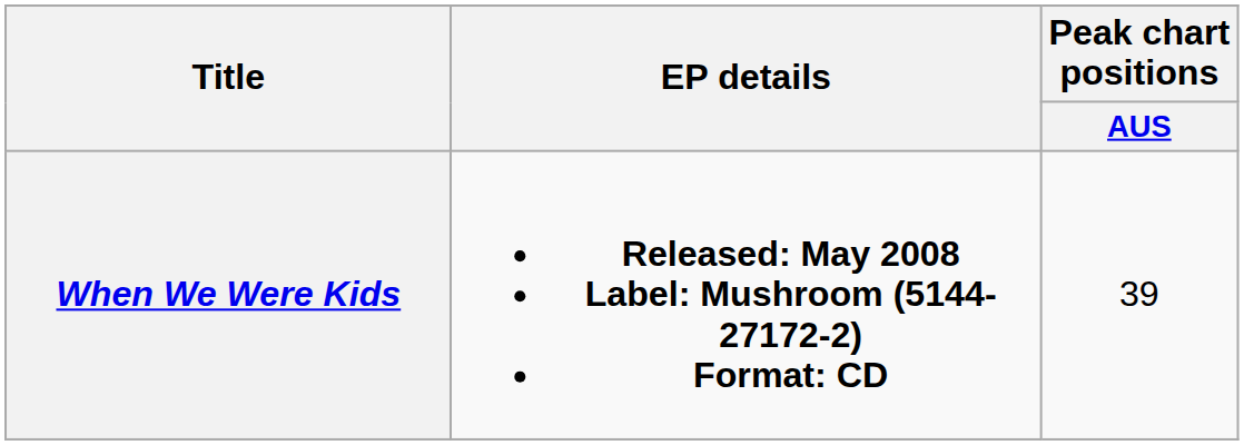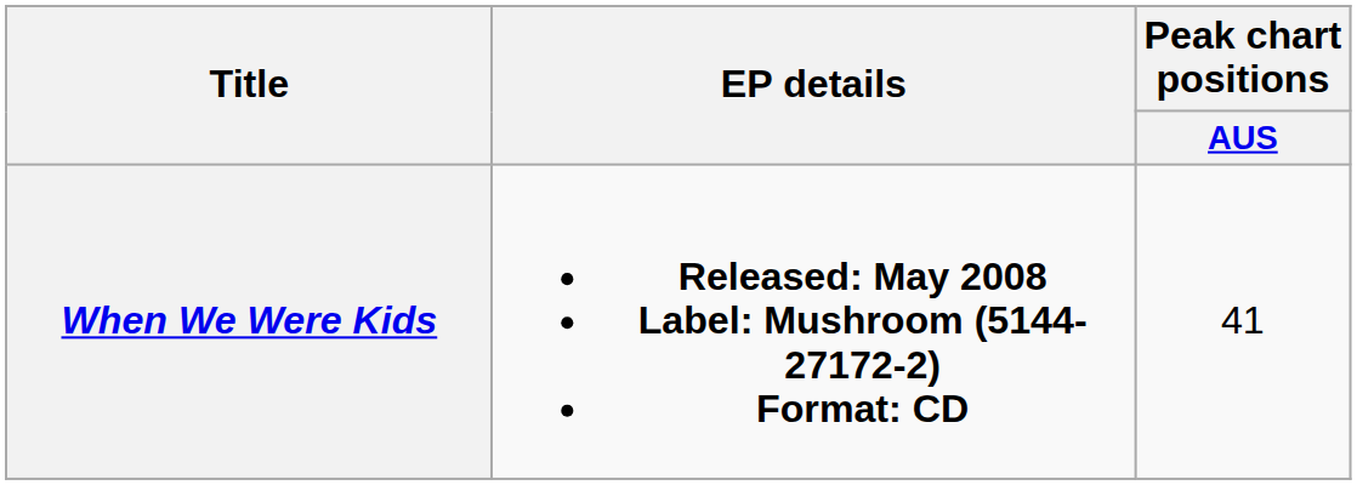When We Were Kids | Peak chart positions / AUS: 39 -> 41
